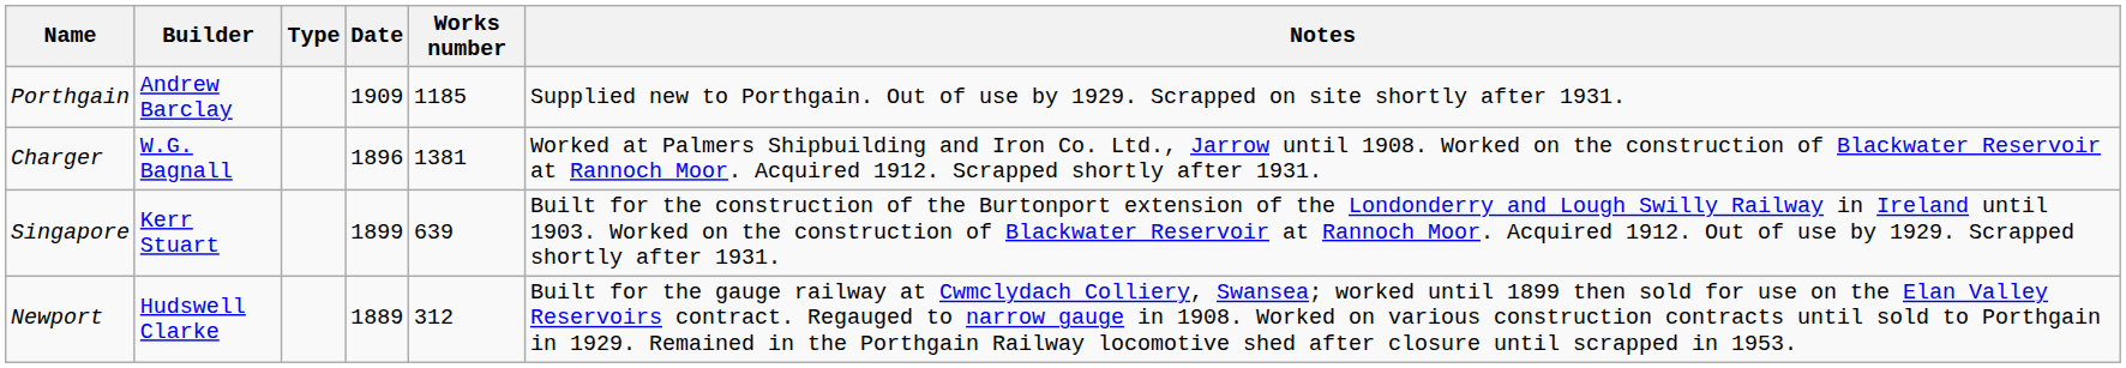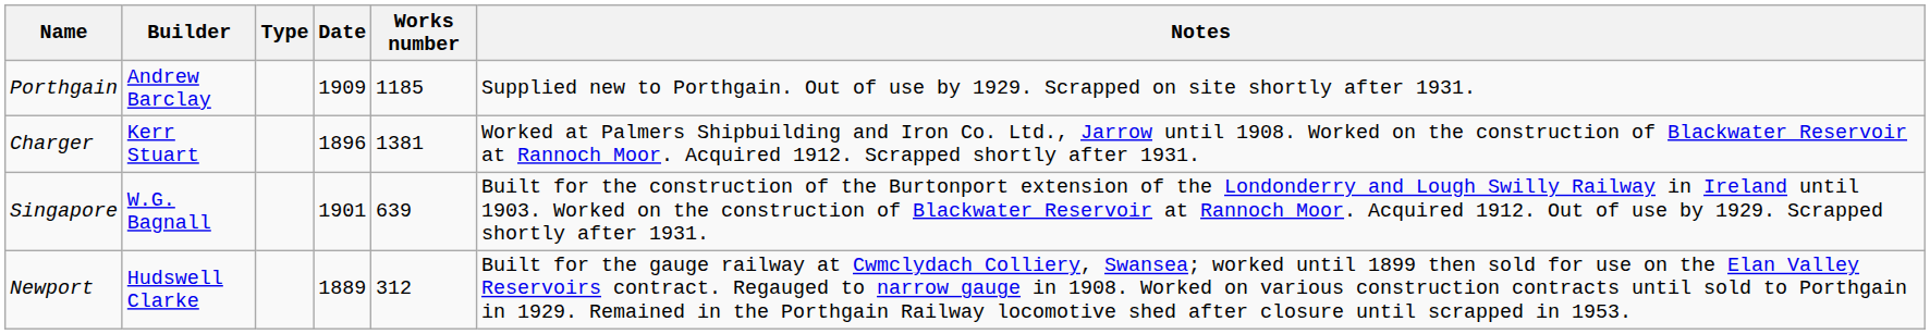Charger | Builder: W.G. Bagnall -> Kerr Stuart
Singapore | Builder: Kerr Stuart -> W.G. Bagnall
Singapore | Date: 1899 -> 1901
